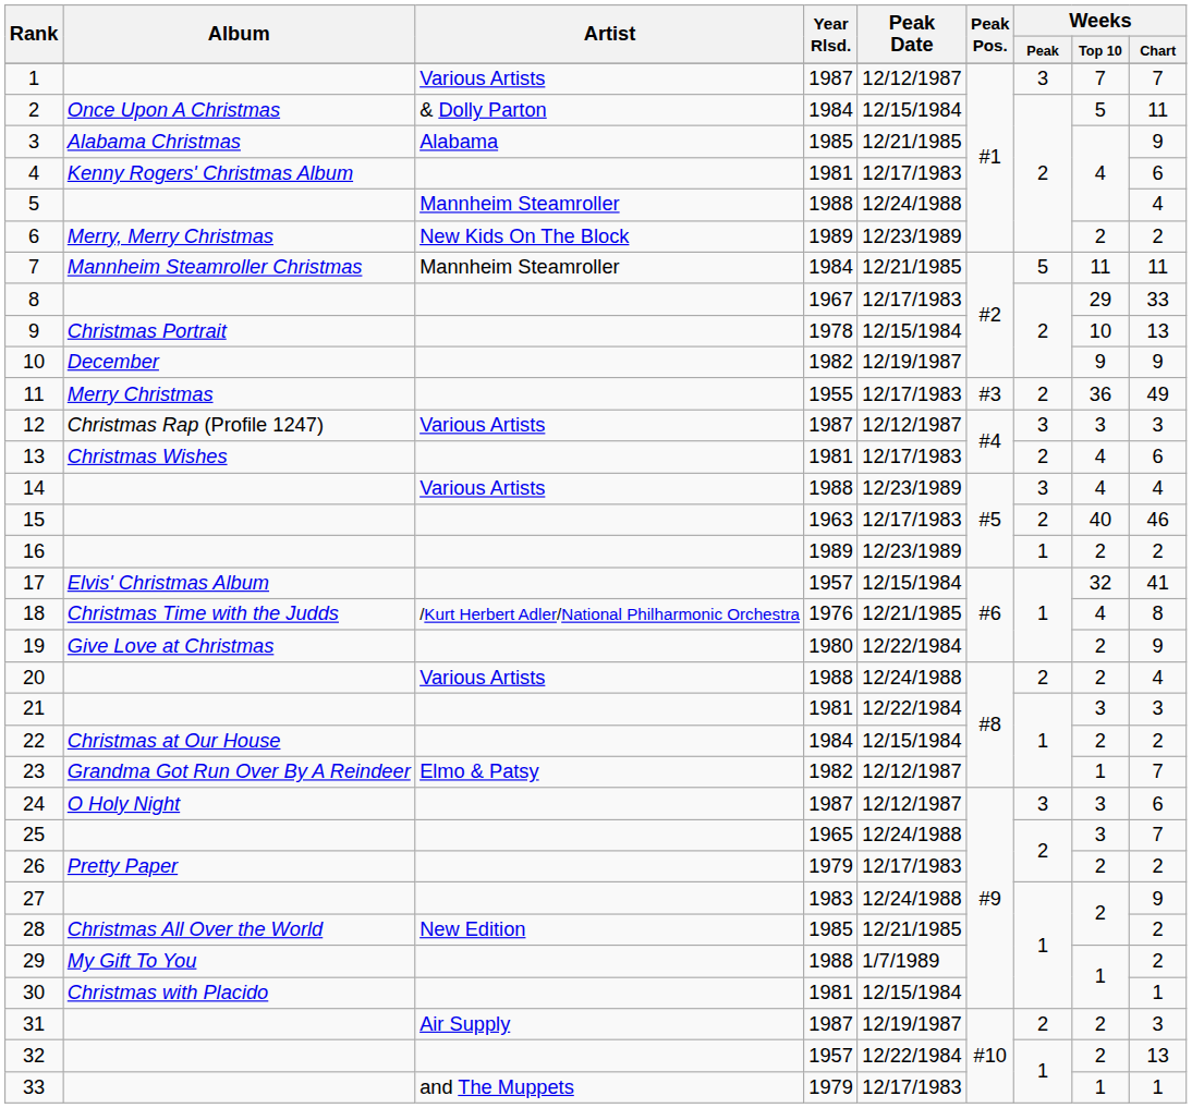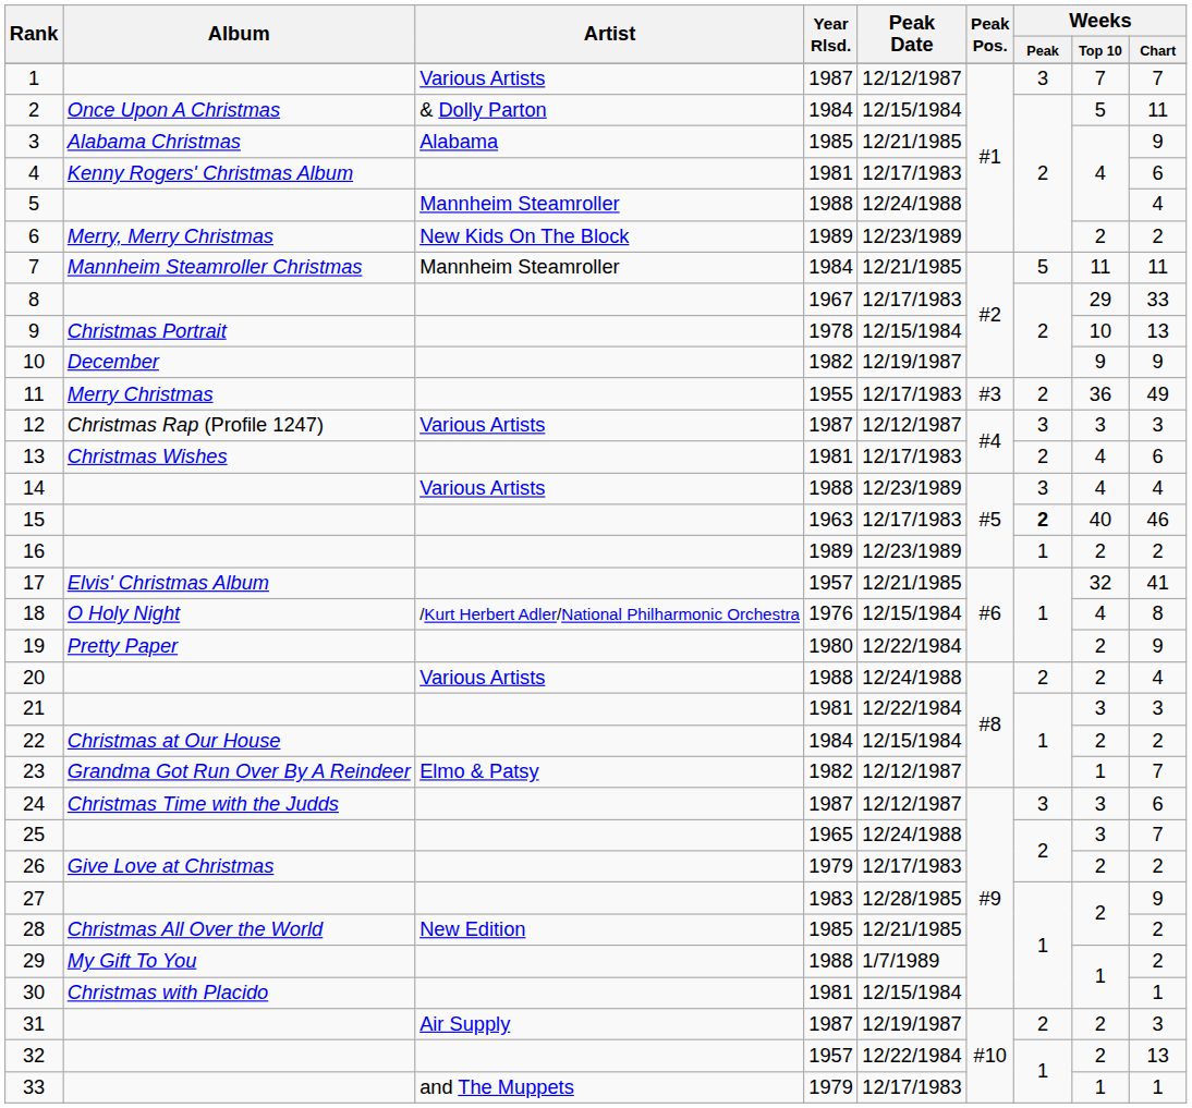15 | Weeks / Peak: normal -> bold
17 | Peak Date: 12/15/1984 -> 12/21/1985
18 | Album: Christmas Time with the Judds -> O Holy Night
18 | Peak Date: 12/21/1985 -> 12/15/1984
19 | Album: Give Love at Christmas -> Pretty Paper
24 | Album: O Holy Night -> Christmas Time with the Judds
26 | Album: Pretty Paper -> Give Love at Christmas
27 | Peak Date: 12/24/1988 -> 12/28/1985
